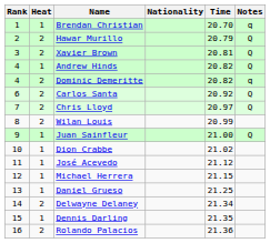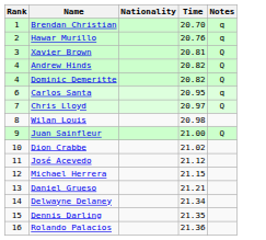- column: Heat | 1 | 2 | 2 | 1 | 2 | 2 | 2 | 2 | 1 | 1 | 1 | 1 | 1 | 2 | 1 | 2
Hawar Murillo | Time: 20.79 -> 20.76
Hawar Murillo | Notes: Q -> q
Dominic Demeritte | Notes: q -> Q
Carlos Santa | Time: 20.92 -> 20.95
Carlos Santa | Notes: Q -> q
Wilan Louis | Time: 20.99 -> 20.98
Daniel Grueso | Time: 21.25 -> 21.21
